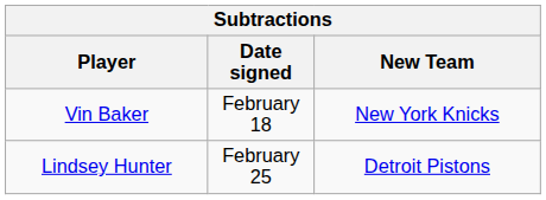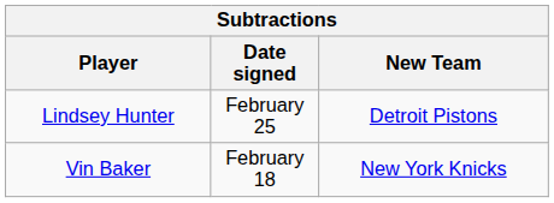rows swapped: Vin Baker <-> Lindsey Hunter
